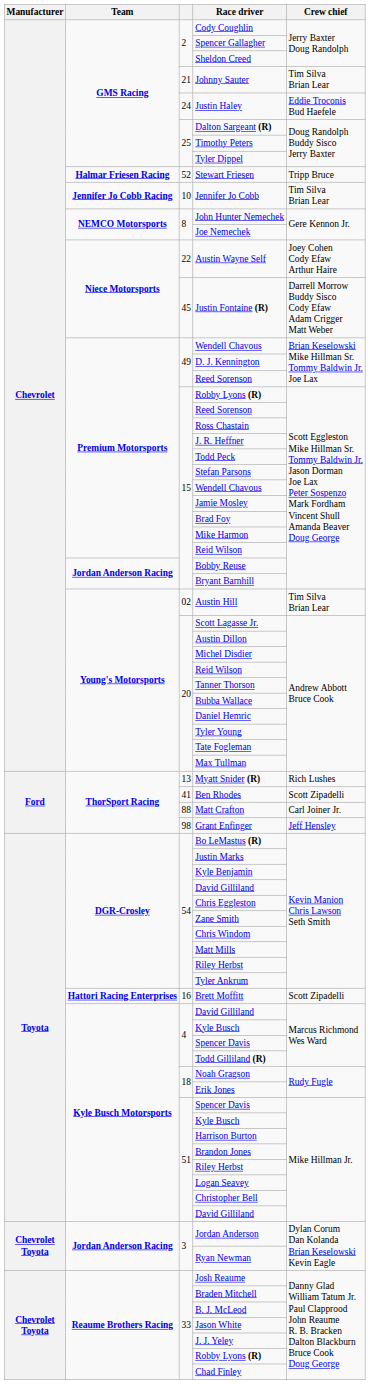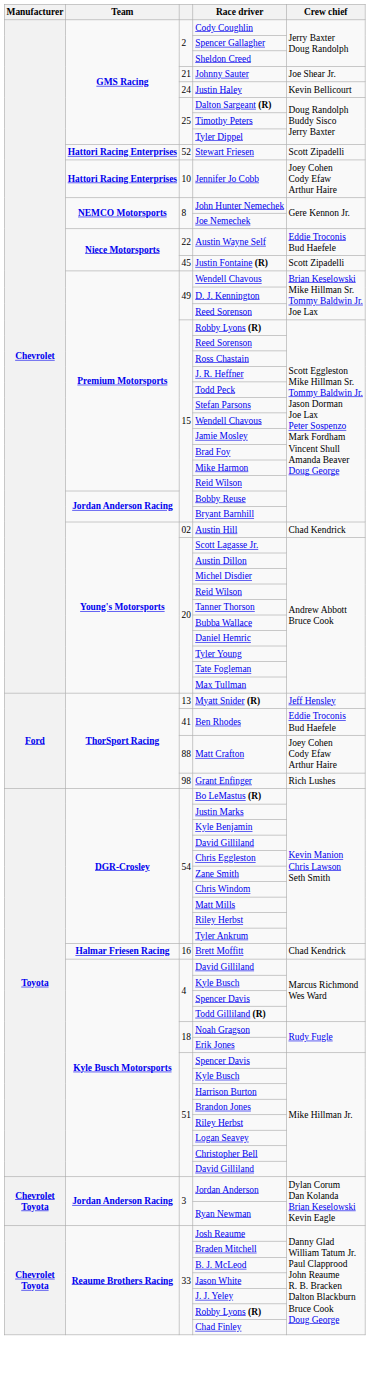Johnny Sauter | Crew chief: Tim Silva Brian Lear -> Joe Shear Jr.
Justin Haley | Crew chief: Eddie Troconis Bud Haefele -> Kevin Bellicourt
Stewart Friesen | Team: Halmar Friesen Racing -> Hattori Racing Enterprises
Stewart Friesen | Crew chief: Tripp Bruce -> Scott Zipadelli
Jennifer Jo Cobb | Team: Jennifer Jo Cobb Racing -> Hattori Racing Enterprises
Jennifer Jo Cobb | Crew chief: Tim Silva Brian Lear -> Joey Cohen Cody Efaw Arthur Haire
Austin Wayne Self | Crew chief: Joey Cohen Cody Efaw Arthur Haire -> Eddie Troconis Bud Haefele
Justin Fontaine (R) | Crew chief: Darrell Morrow Buddy Sisco Cody Efaw Adam Crigger Matt Weber -> Scott Zipadelli
Austin Hill | Crew chief: Tim Silva Brian Lear -> Chad Kendrick
Myatt Snider (R) | Crew chief: Rich Lushes -> Jeff Hensley
Ben Rhodes | Crew chief: Scott Zipadelli -> Eddie Troconis Bud Haefele
Matt Crafton | Crew chief: Carl Joiner Jr. -> Joey Cohen Cody Efaw Arthur Haire
Grant Enfinger | Crew chief: Jeff Hensley -> Rich Lushes
Brett Moffitt | Team: Hattori Racing Enterprises -> Halmar Friesen Racing
Brett Moffitt | Crew chief: Scott Zipadelli -> Chad Kendrick
